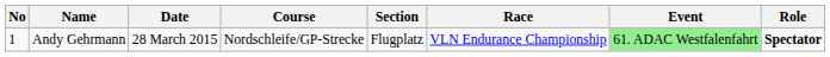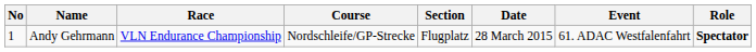columns swapped: Date <-> Race
Andy Gehrmann | Event: lightgreen background -> no background
